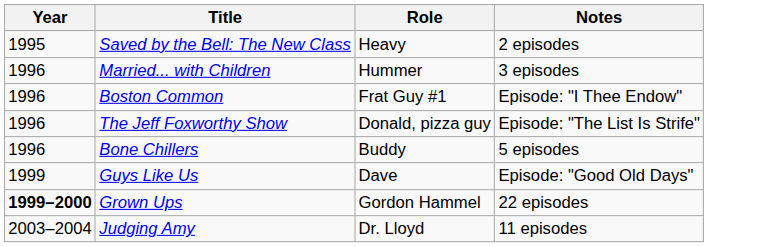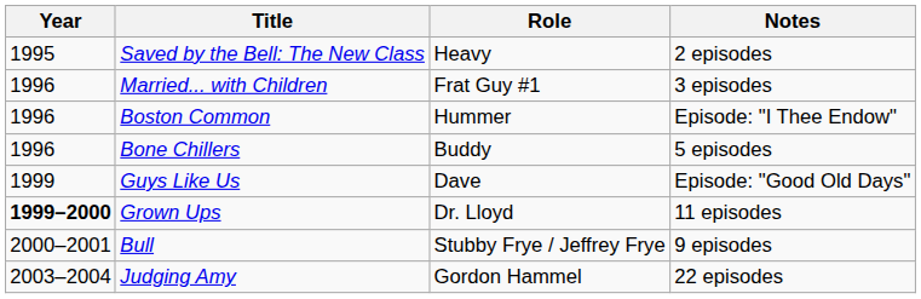Married... with Children | Role: Hummer -> Frat Guy #1
Boston Common | Role: Frat Guy #1 -> Hummer
- row: 1996 | The Jeff Foxworthy Show | Donald, pizza guy | Episode: "The List Is Strife"
Grown Ups | Role: Gordon Hammel -> Dr. Lloyd
Grown Ups | Notes: 22 episodes -> 11 episodes
+ row: 2000–2001 | Bull | Stubby Frye / Jeffrey Frye | 9 episodes
Judging Amy | Role: Dr. Lloyd -> Gordon Hammel
Judging Amy | Notes: 11 episodes -> 22 episodes
